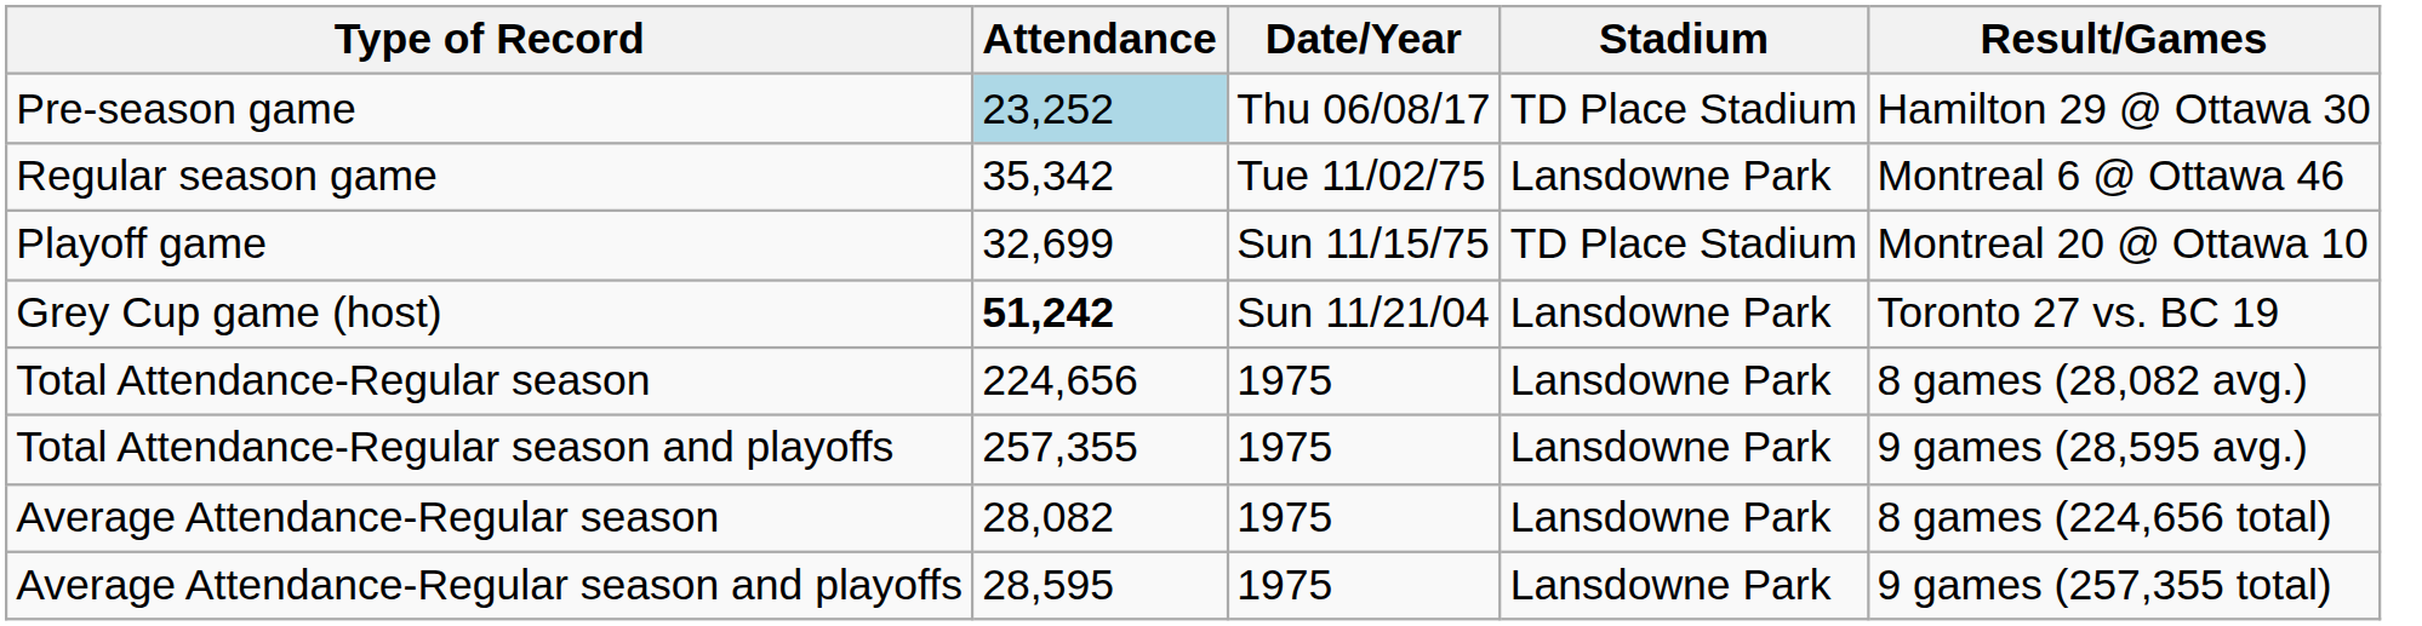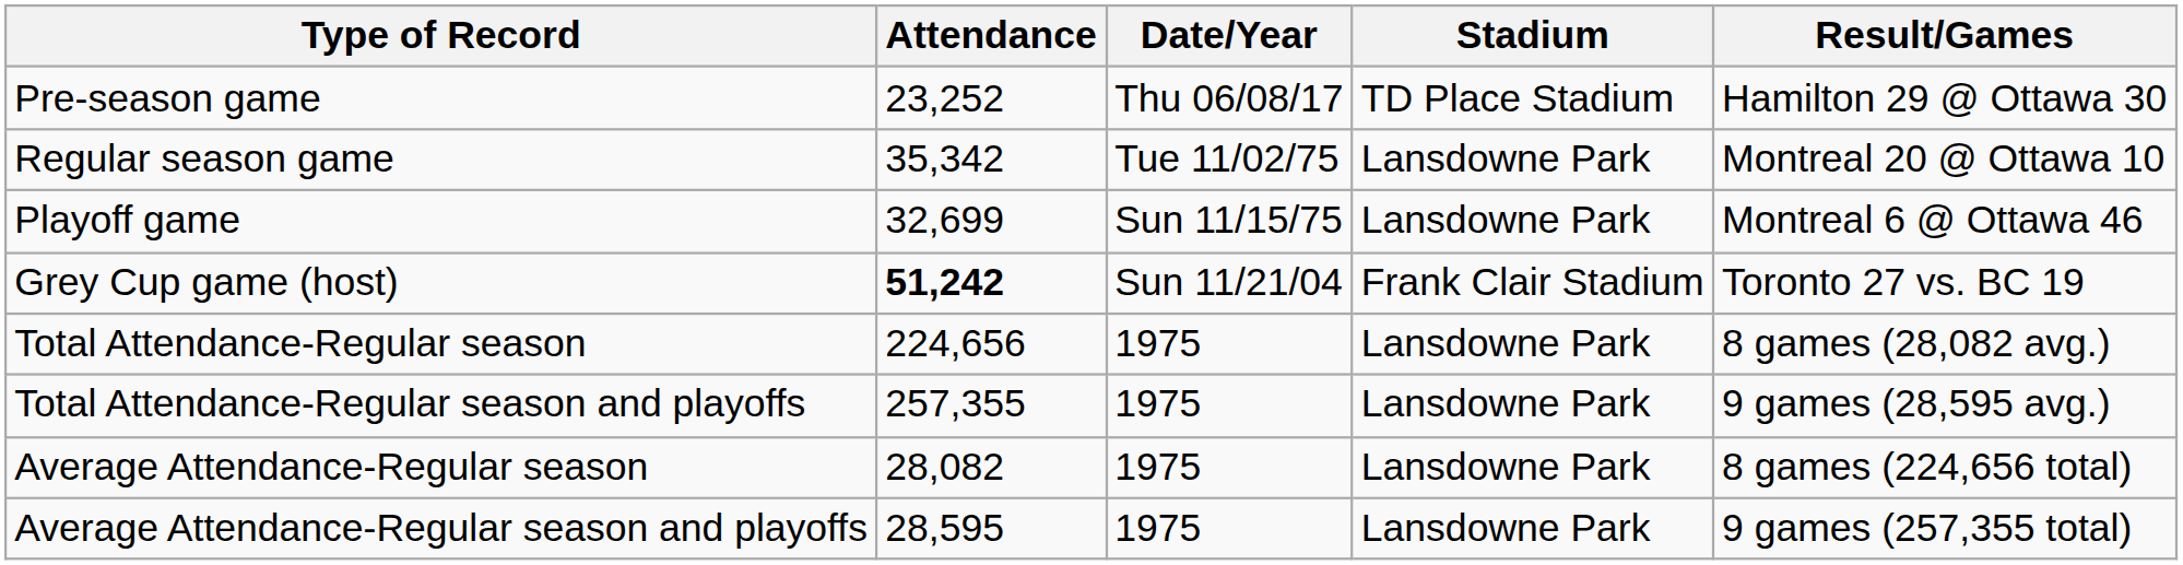Pre-season game | Attendance: lightblue background -> no background
Regular season game | Result/Games: Montreal 6 @ Ottawa 46 -> Montreal 20 @ Ottawa 10
Playoff game | Stadium: TD Place Stadium -> Lansdowne Park
Playoff game | Result/Games: Montreal 20 @ Ottawa 10 -> Montreal 6 @ Ottawa 46
Grey Cup game (host) | Stadium: Lansdowne Park -> Frank Clair Stadium
